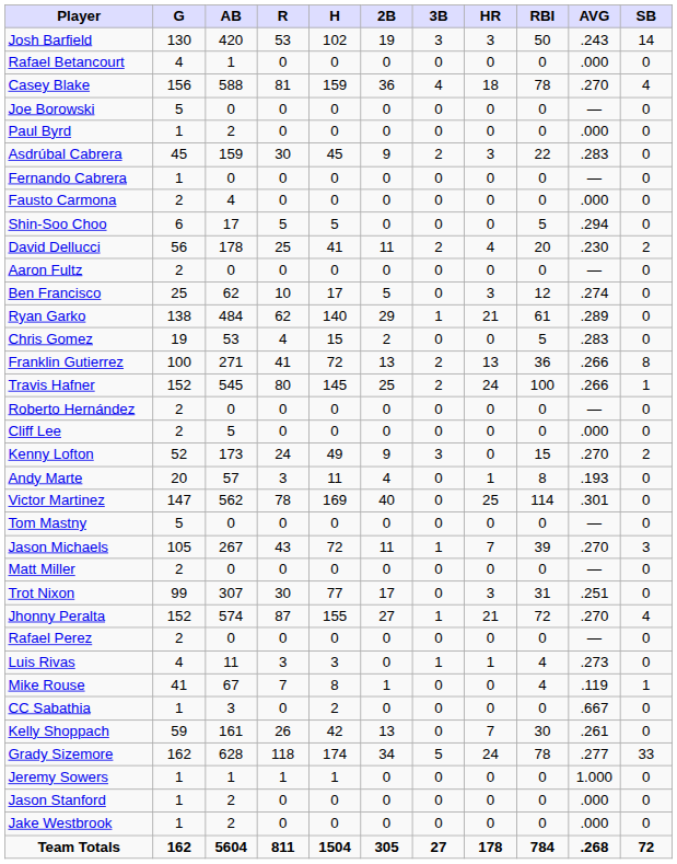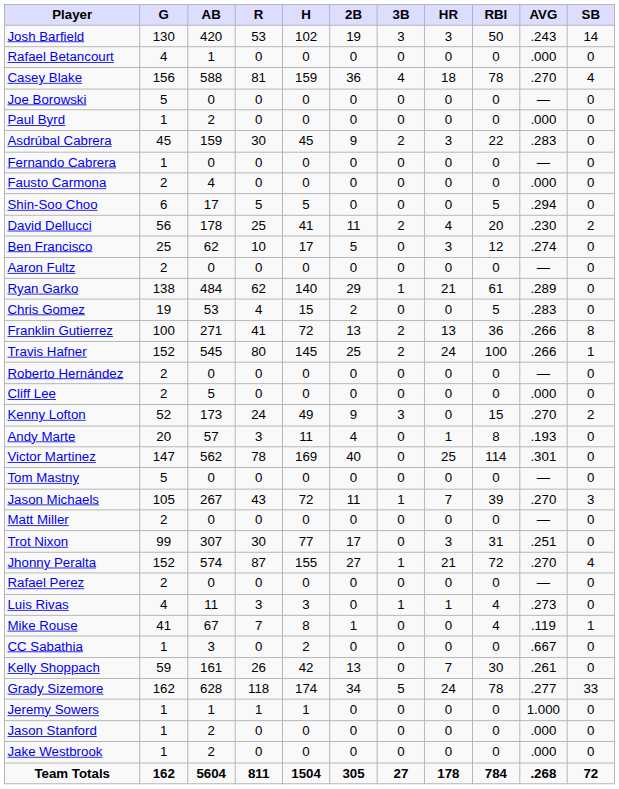rows swapped: Ben Francisco <-> Aaron Fultz
